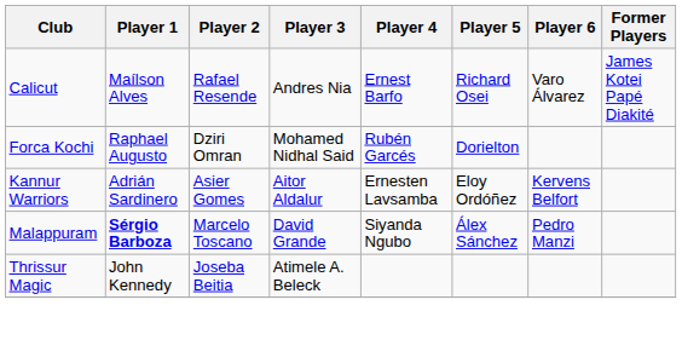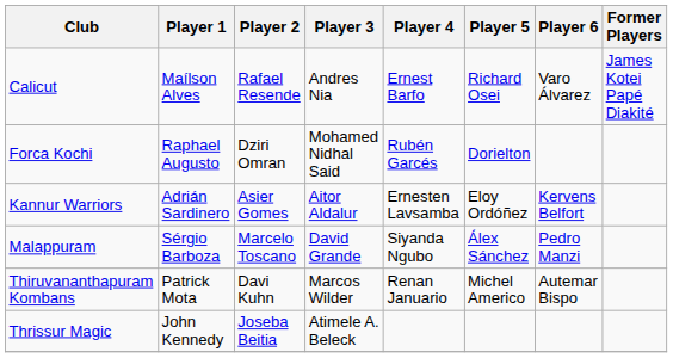Malappuram | Player 1: bold -> normal
+ row: Thiruvananthapuram Kombans | Patrick Mota | Davi Kuhn | Marcos Wilder | Renan Januario | Michel Americo | Autemar Bispo
